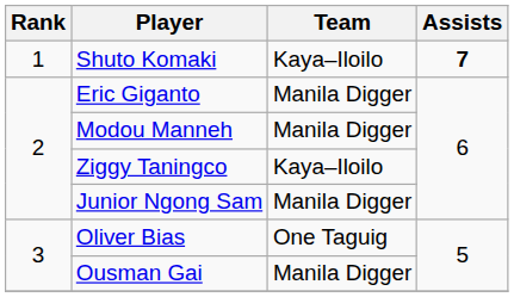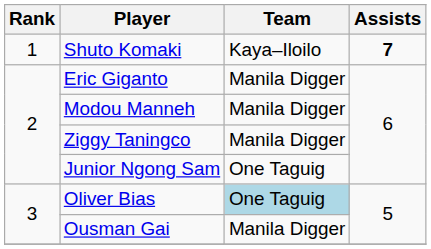Ziggy Taningco | Team: Kaya–Iloilo -> Manila Digger
Junior Ngong Sam | Team: Manila Digger -> One Taguig
Oliver Bias | Team: no background -> lightblue background
